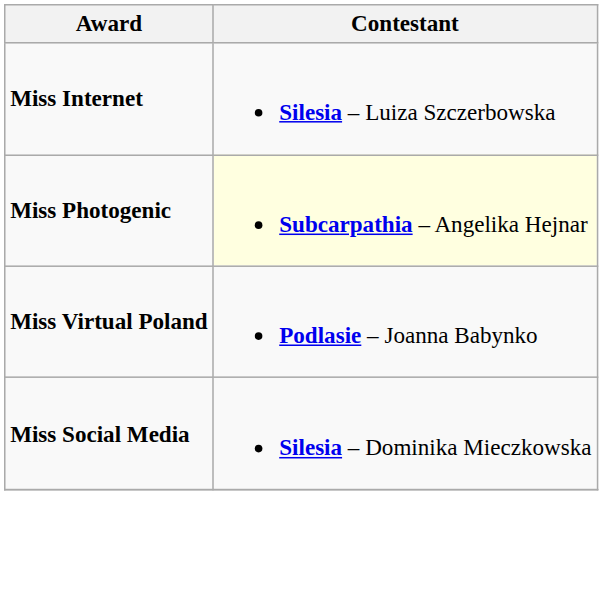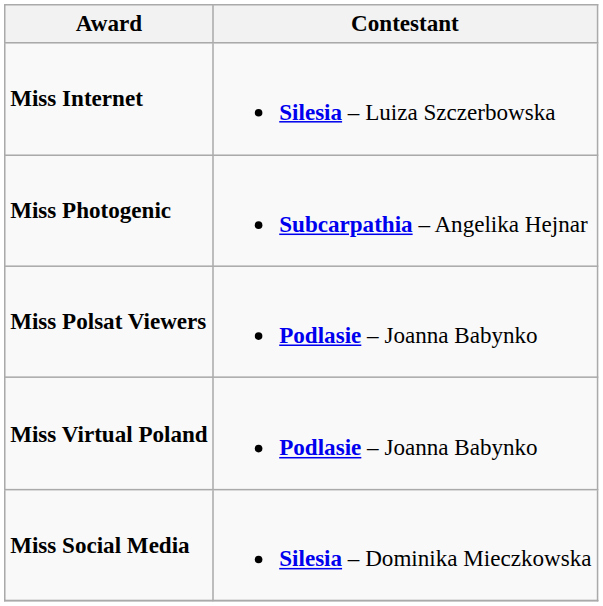Miss Photogenic | Contestant: lightyellow background -> no background
+ row: Miss Polsat Viewers | Podlasie – Joanna Babynko
